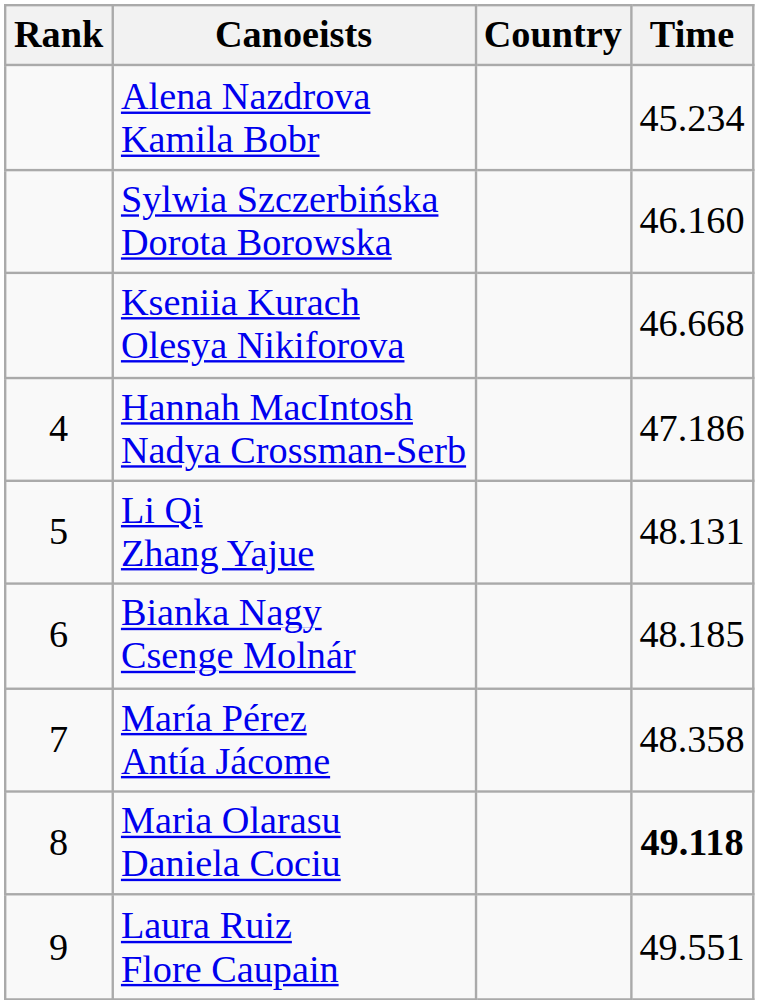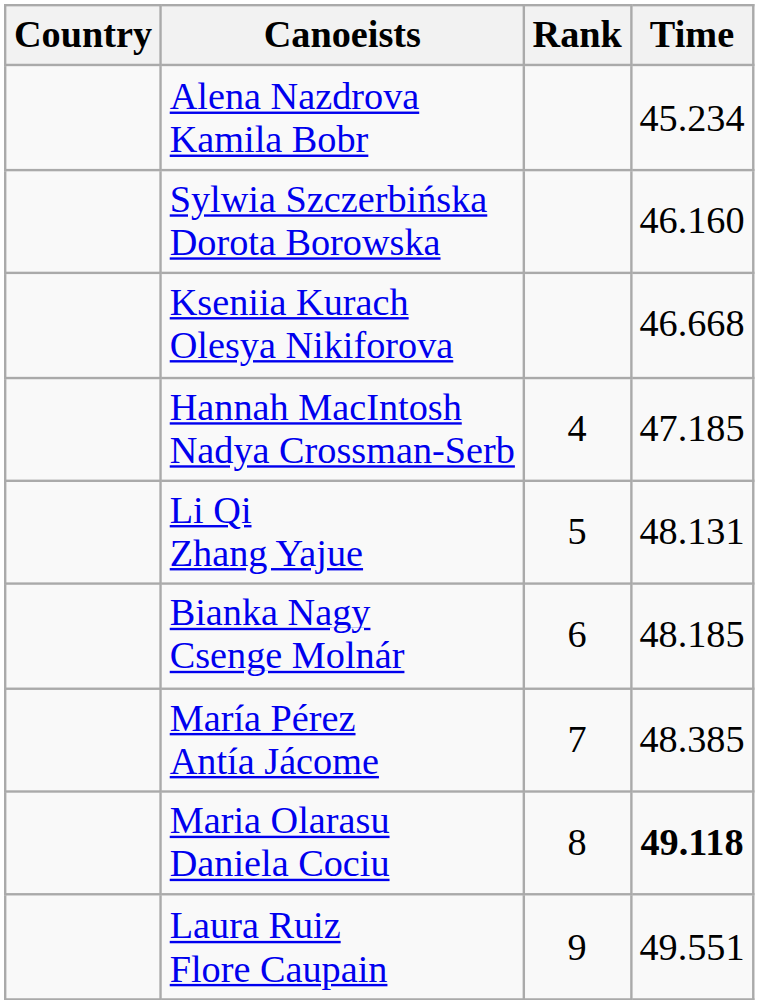columns swapped: Rank <-> Country
Hannah MacIntosh Nadya Crossman-Serb | Time: 47.186 -> 47.185
María Pérez Antía Jácome | Time: 48.358 -> 48.385
